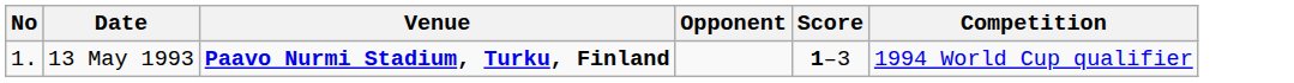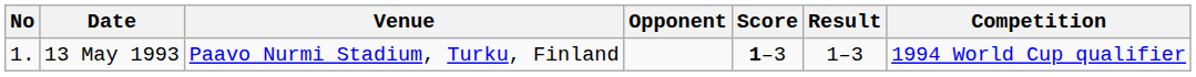+ column: Result | 1–3
13 May 1993 | Venue: bold -> normal
